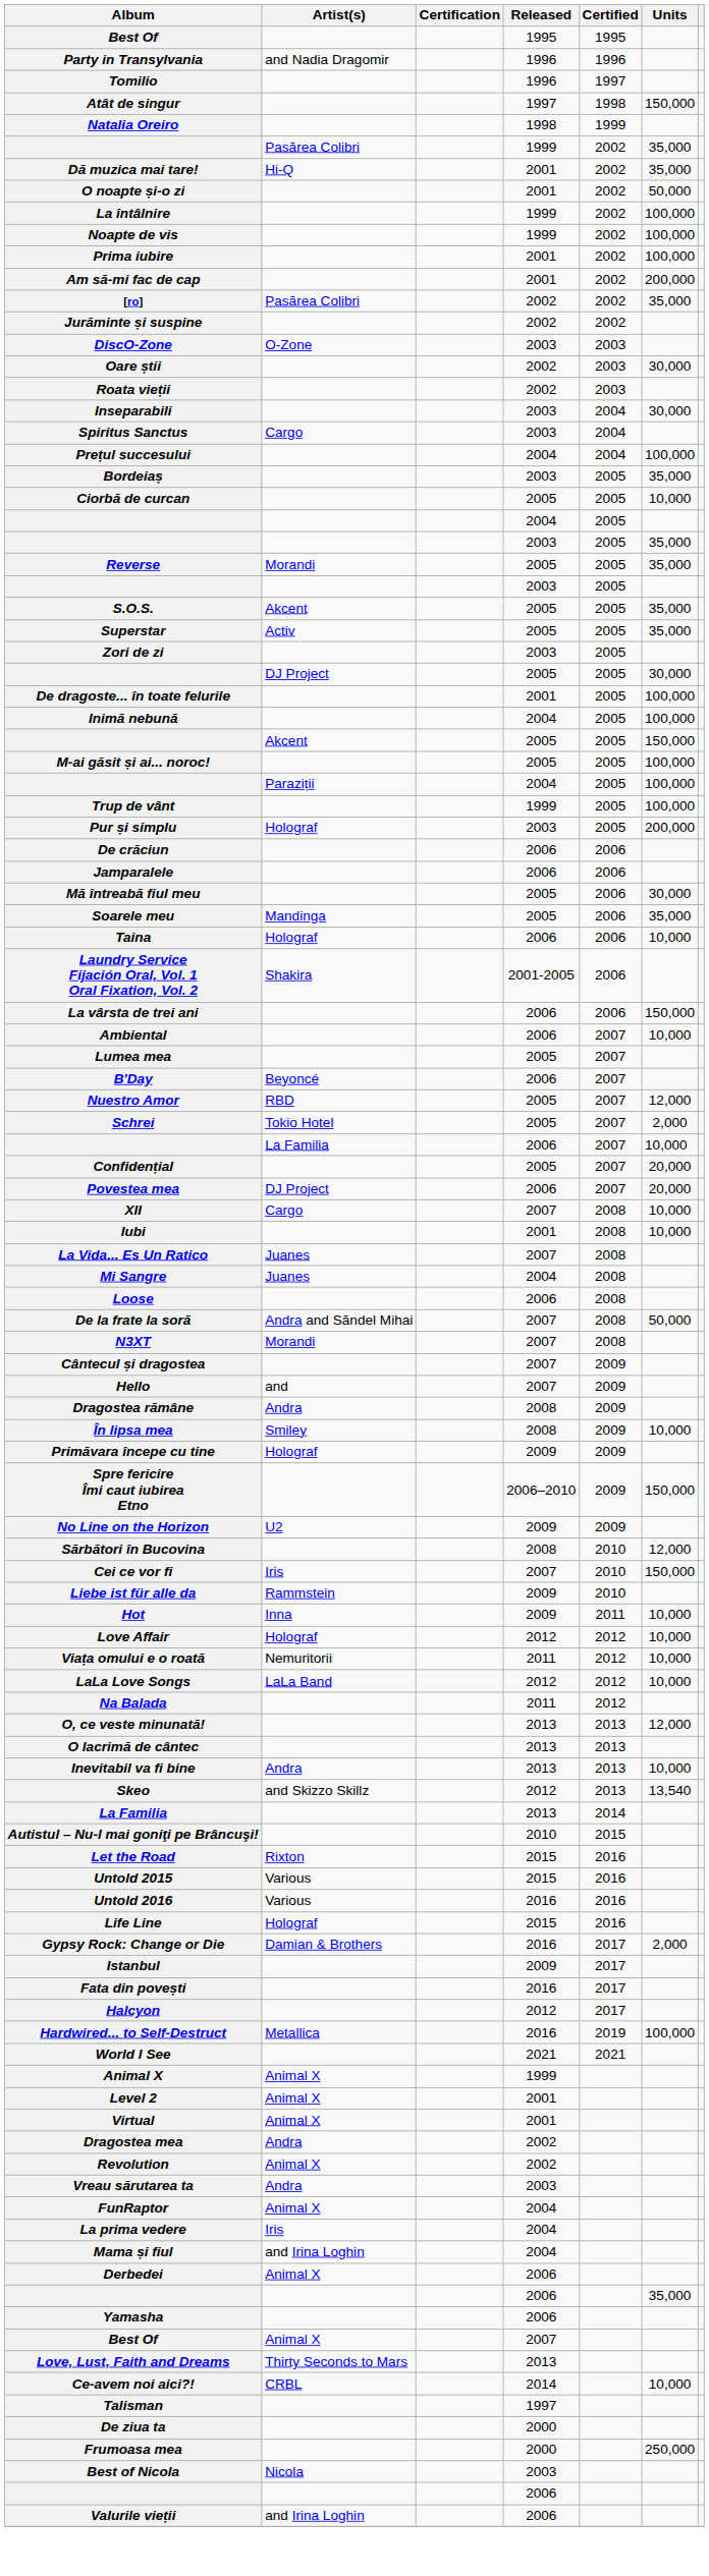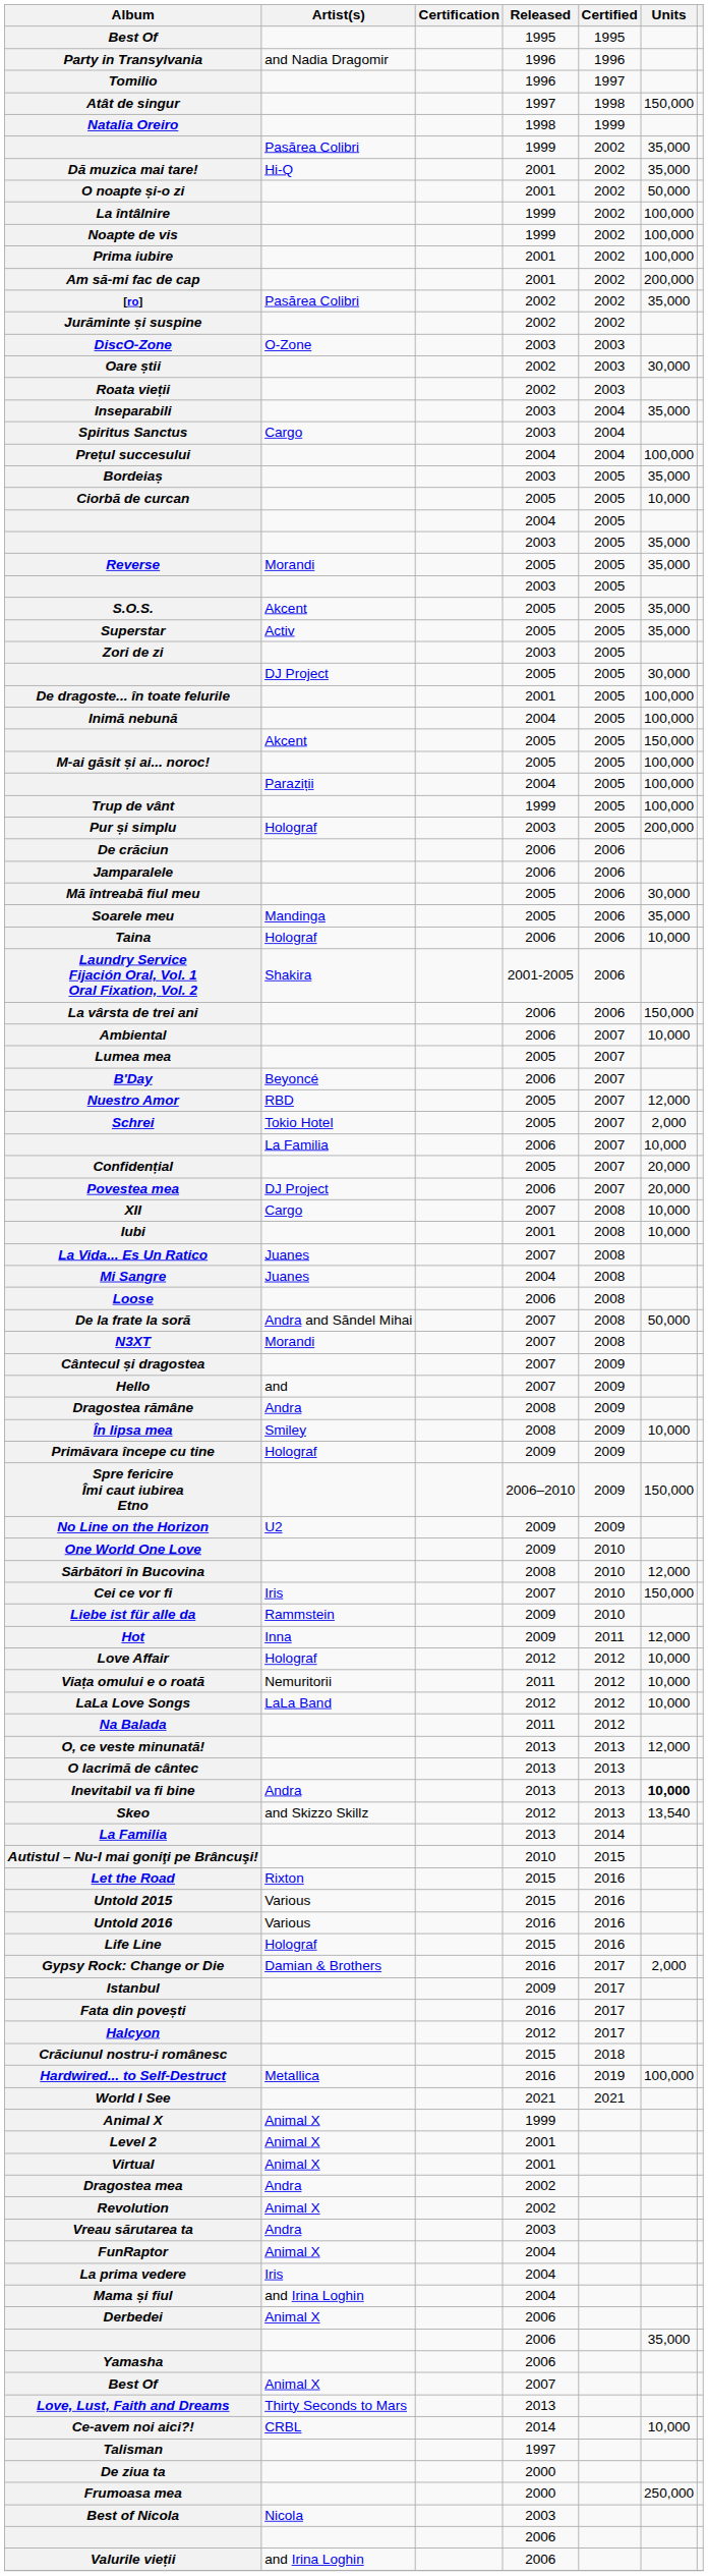Inseparabili | Units: 30,000 -> 35,000
+ row: One World One Love | 2009 | 2010
Hot | Units: 10,000 -> 12,000
Inevitabil va fi bine | Units: normal -> bold
+ row: Crăciunul nostru-i românesc | 2015 | 2018
